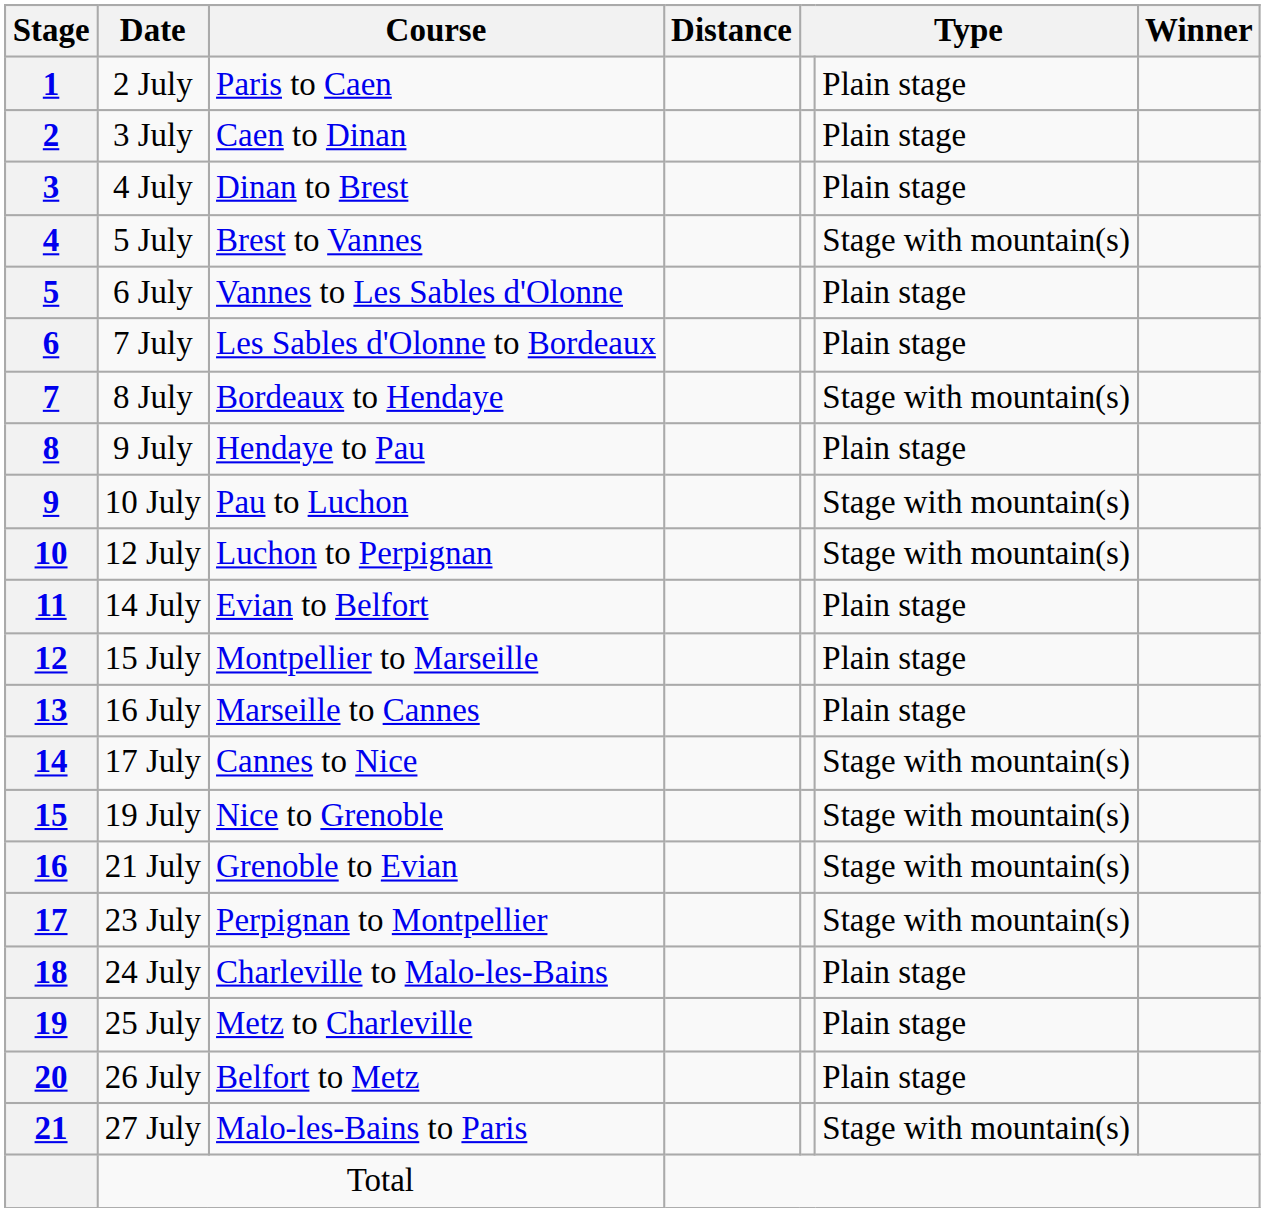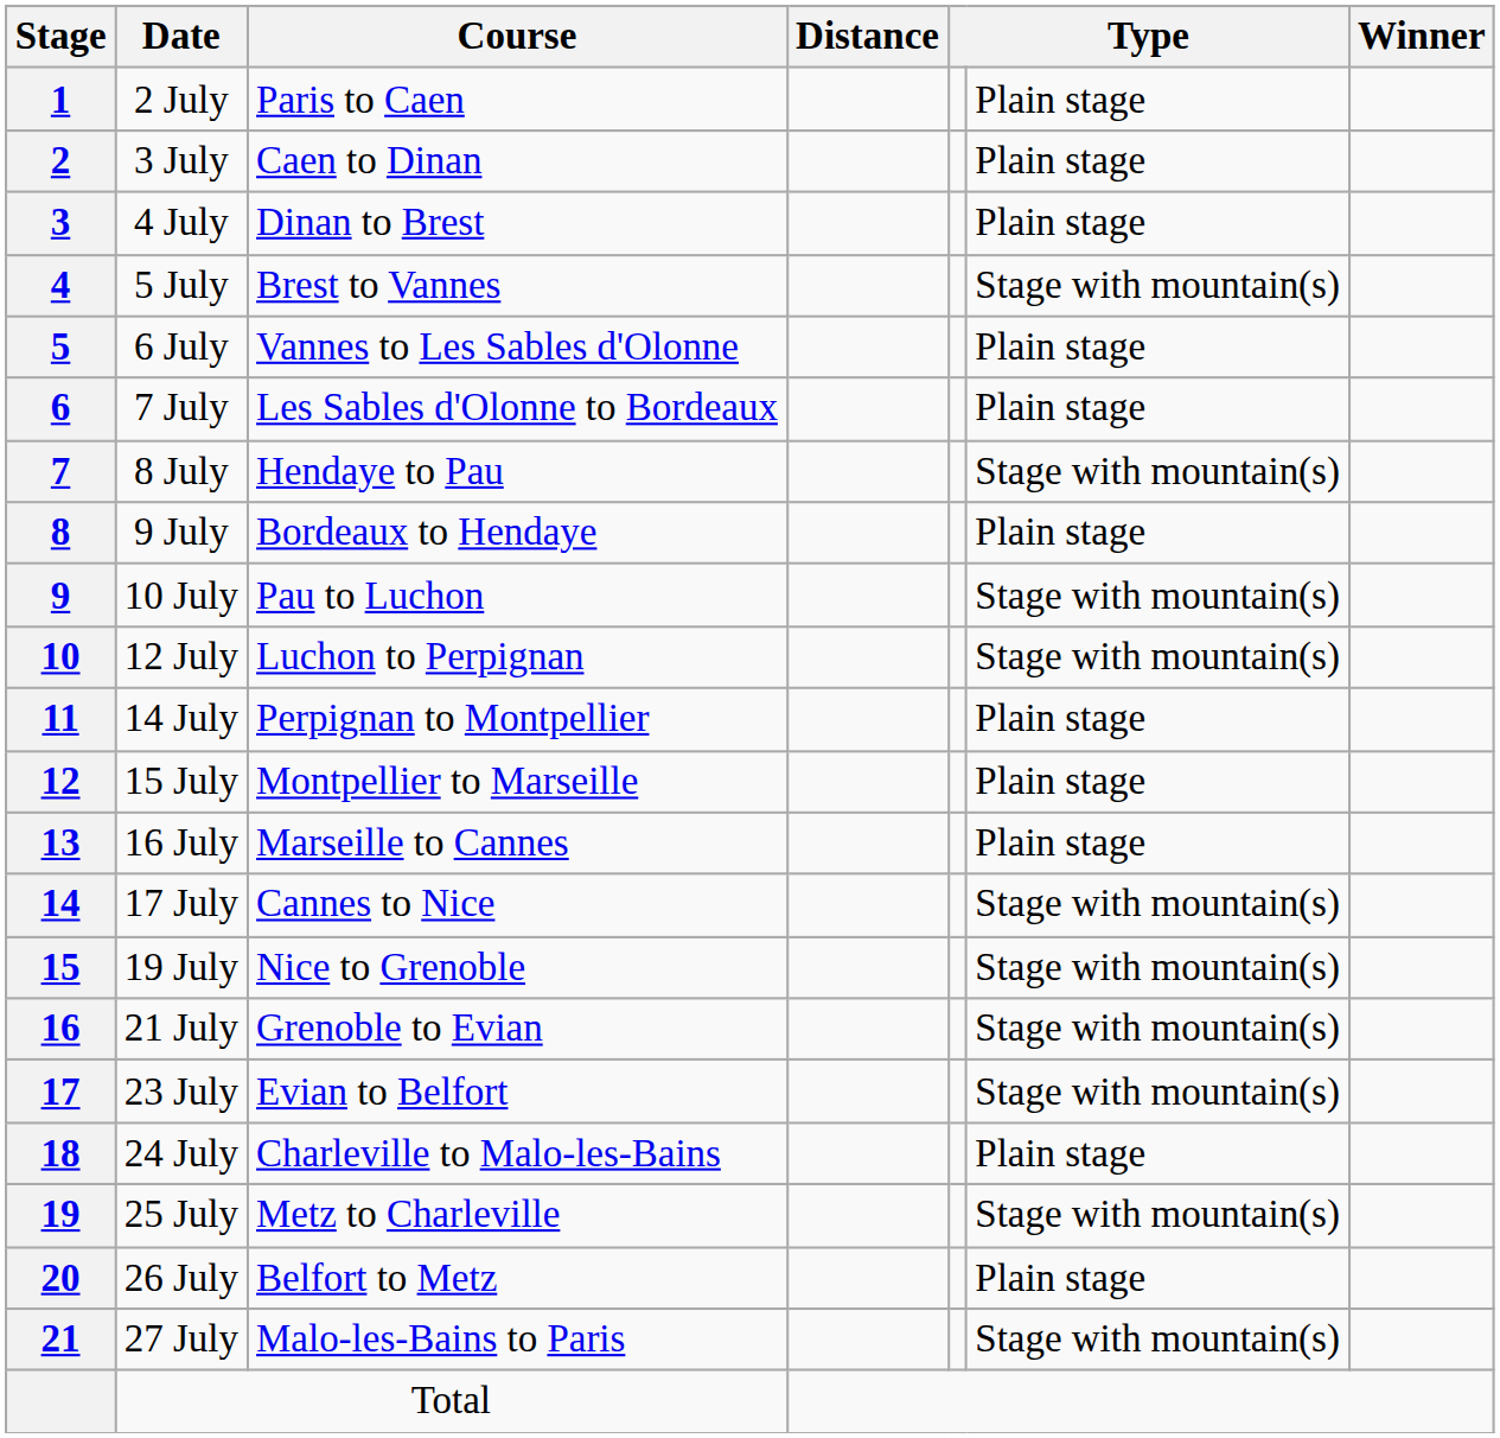8 July | Course: Bordeaux to Hendaye -> Hendaye to Pau
9 July | Course: Hendaye to Pau -> Bordeaux to Hendaye
14 July | Course: Evian to Belfort -> Perpignan to Montpellier
23 July | Course: Perpignan to Montpellier -> Evian to Belfort
25 July | column 6: Plain stage -> Stage with mountain(s)
